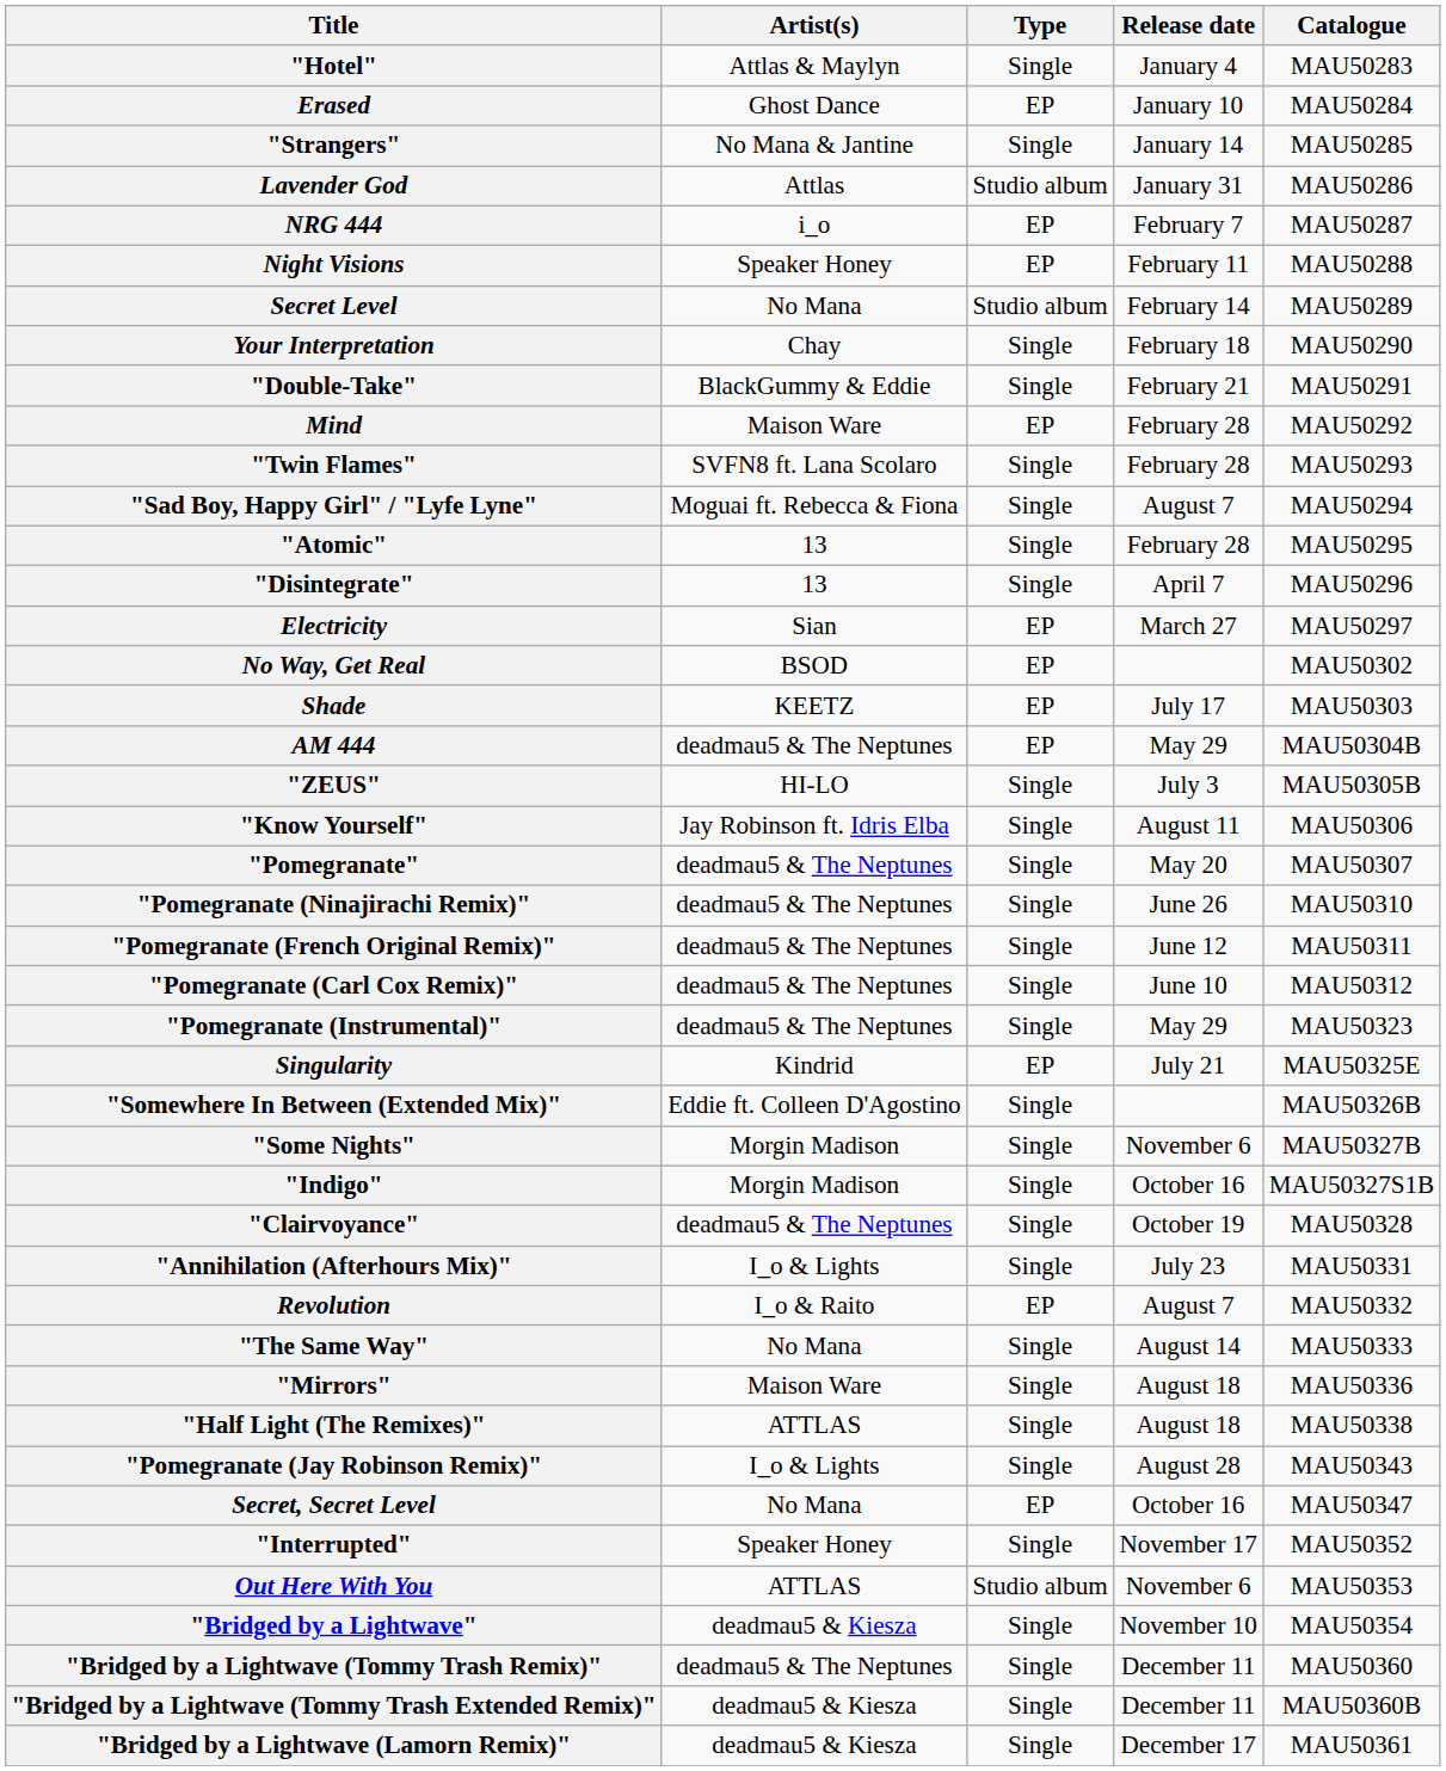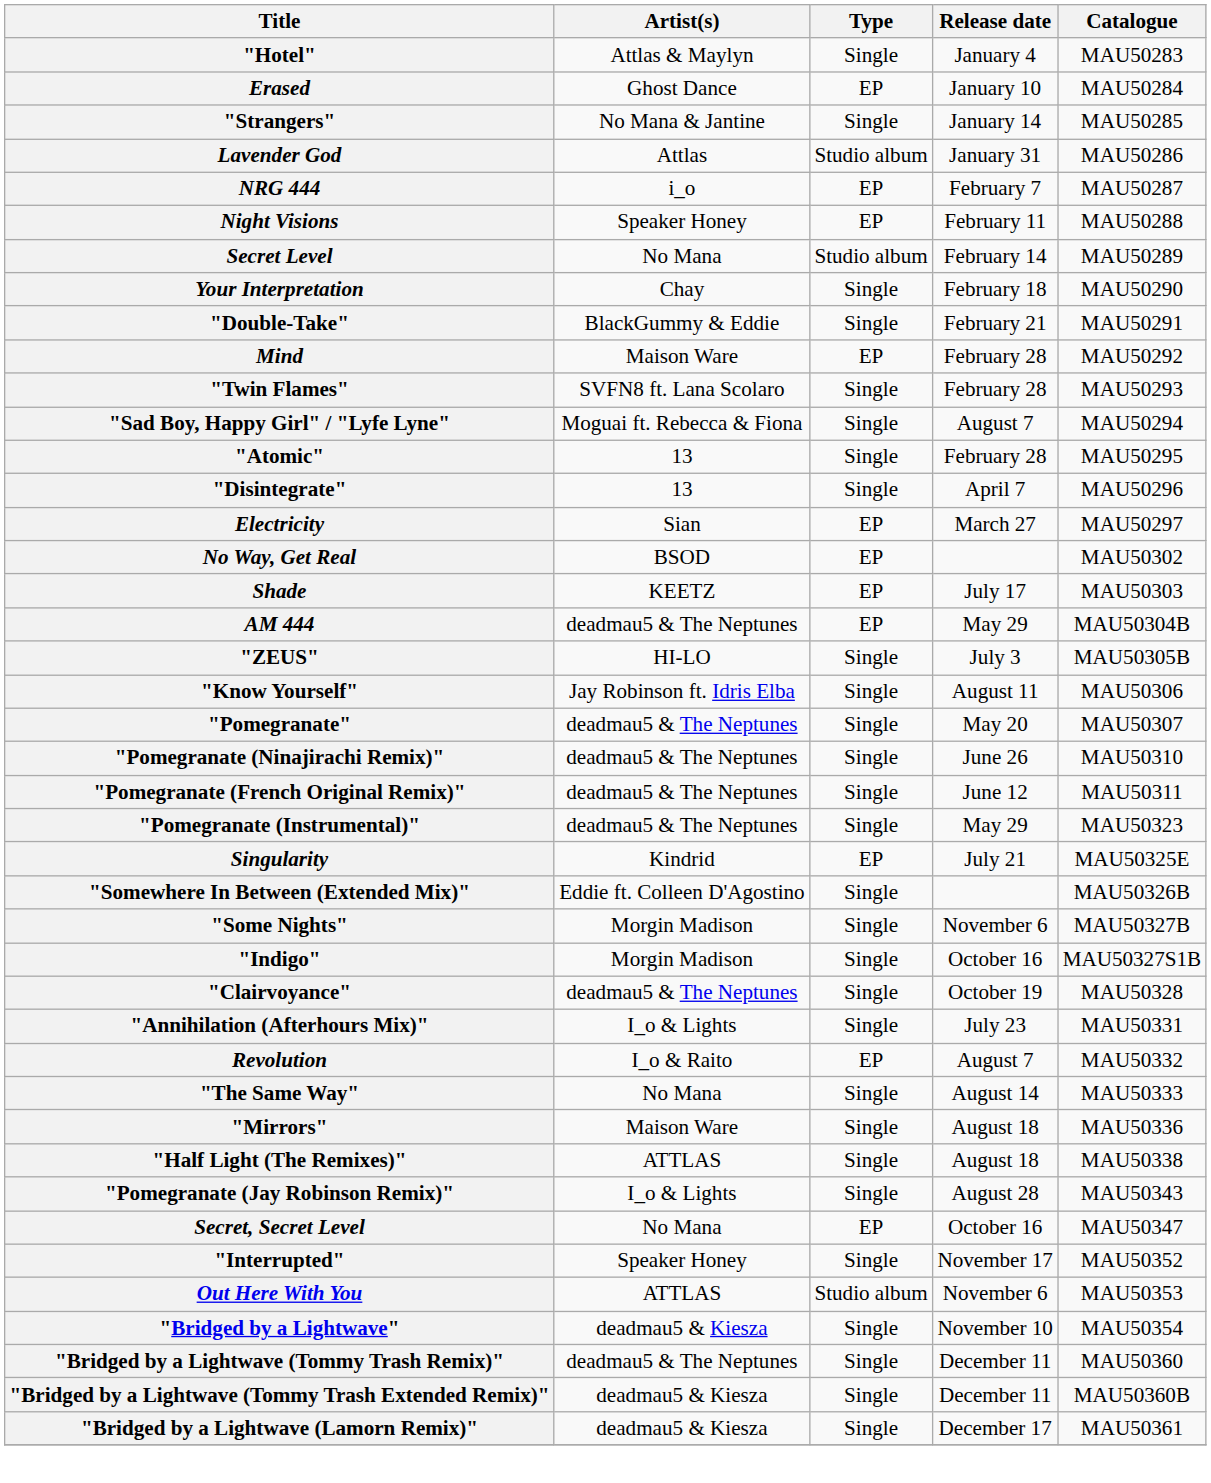- row: "Pomegranate (Carl Cox Remix)" | deadmau5 & The Neptunes | Single | June 10 | MAU50312
